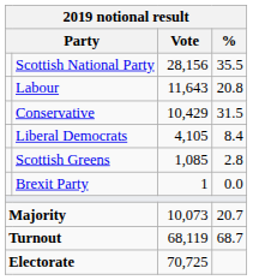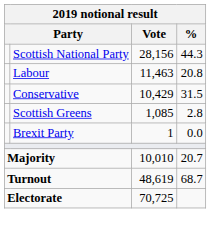Scottish National Party | %: 35.5 -> 44.3
Labour | Vote: 11,643 -> 11,463
- row: Liberal Democrats | 4,105 | 8.4
Majority | Vote: 10,073 -> 10,010
Turnout | Vote: 68,119 -> 48,619
